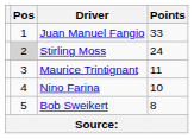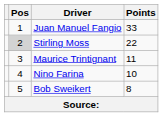Stirling Moss | Points: 24 -> 22
